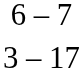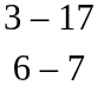rows swapped: 6 – 7 <-> 3 – 17
